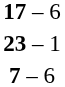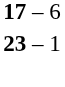- row: 7 – 6
